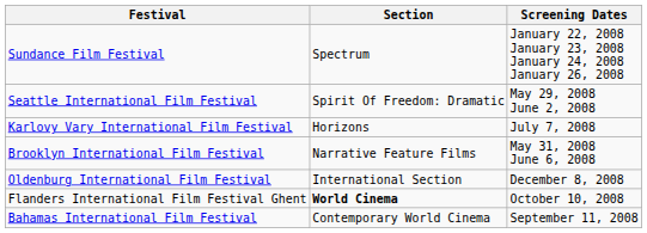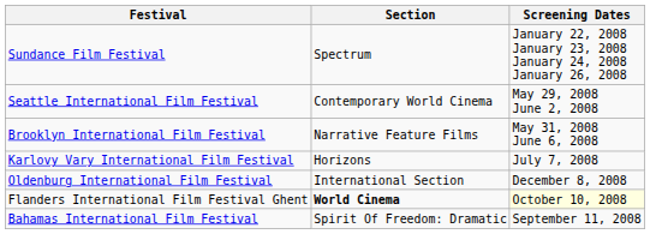Seattle International Film Festival | Section: Spirit Of Freedom: Dramatic -> Contemporary World Cinema
rows swapped: Brooklyn International Film Festival <-> Karlovy Vary International Film Festival
Flanders International Film Festival Ghent | Screening Dates: no background -> lightyellow background
Bahamas International Film Festival | Section: Contemporary World Cinema -> Spirit Of Freedom: Dramatic
